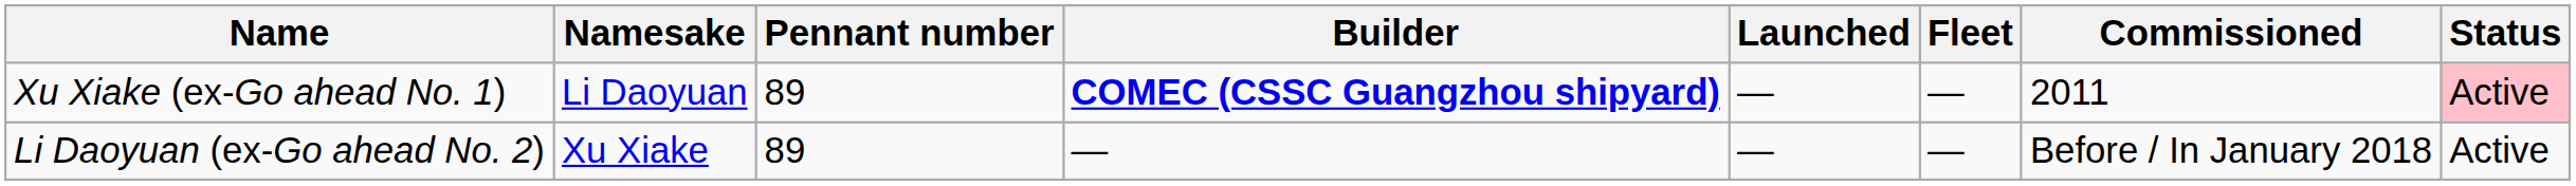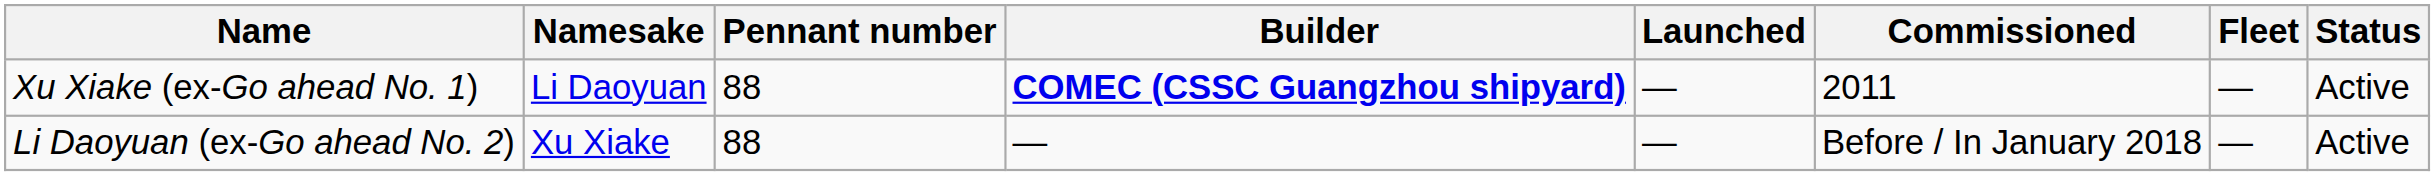columns swapped: Commissioned <-> Fleet
Xu Xiake (ex-Go ahead No. 1) | Pennant number: 89 -> 88
Xu Xiake (ex-Go ahead No. 1) | Status: pink background -> no background
Li Daoyuan (ex-Go ahead No. 2) | Pennant number: 89 -> 88
